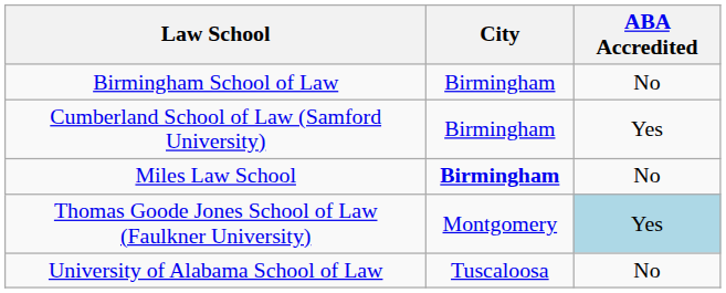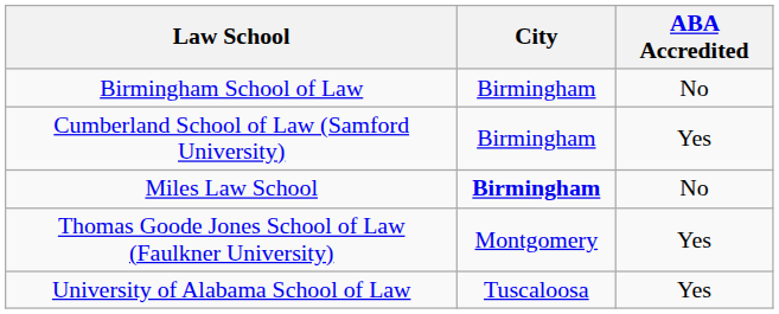Thomas Goode Jones School of Law (Faulkner University) | ABA Accredited: lightblue background -> no background
University of Alabama School of Law | ABA Accredited: No -> Yes
